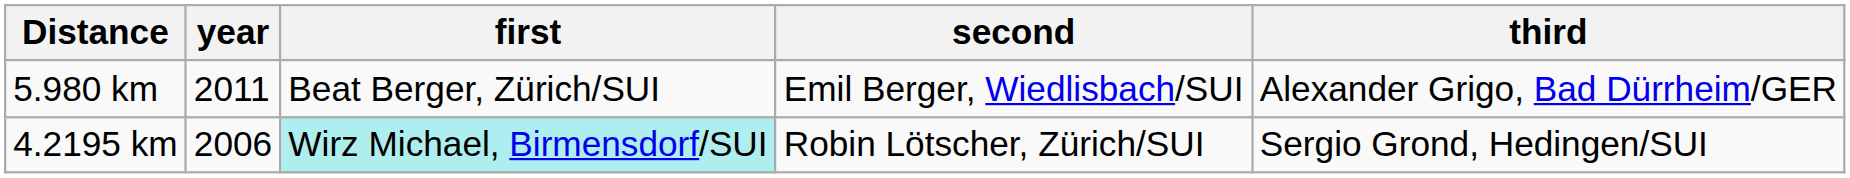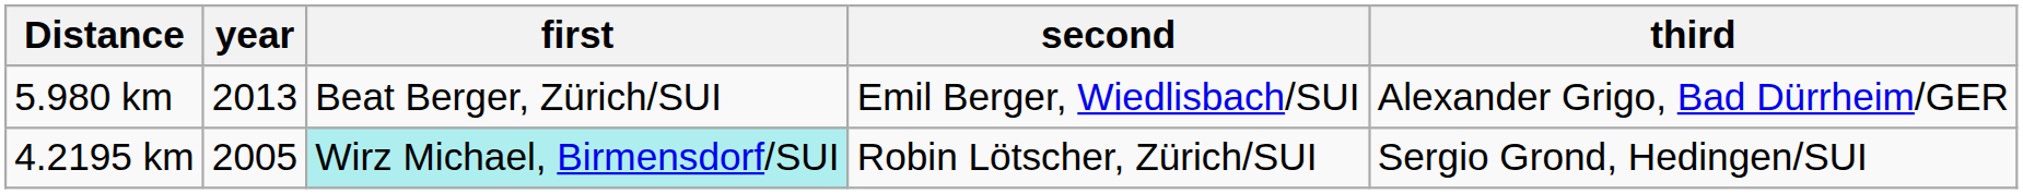5.980 km | year: 2011 -> 2013
4.2195 km | year: 2006 -> 2005
